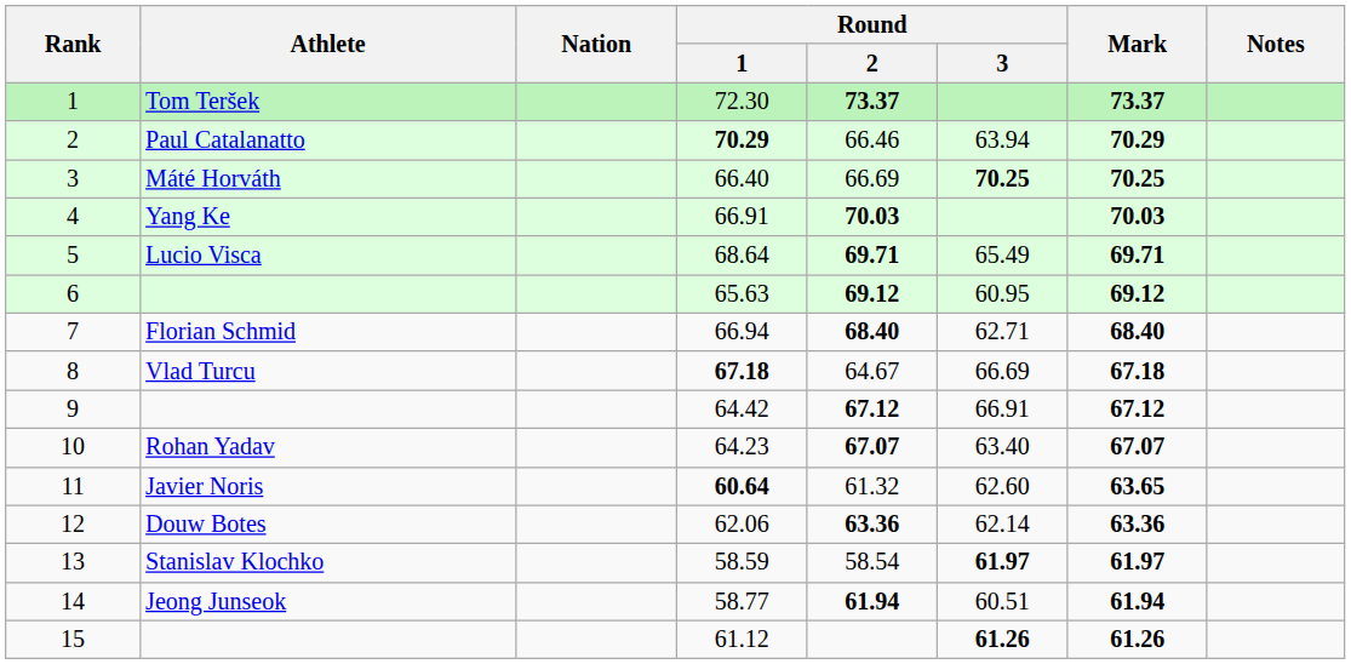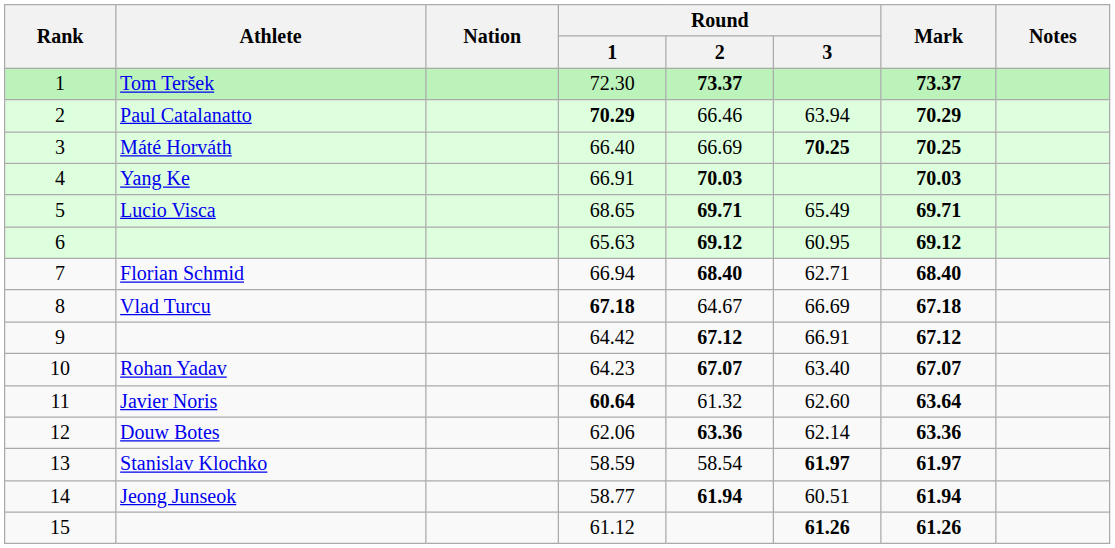5 | Round / 1: 68.64 -> 68.65
11 | Mark: 63.65 -> 63.64
